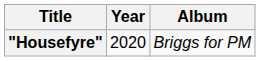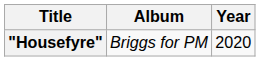columns swapped: Year <-> Album
